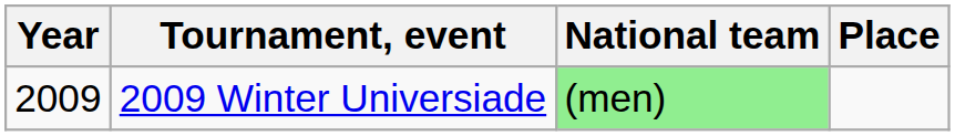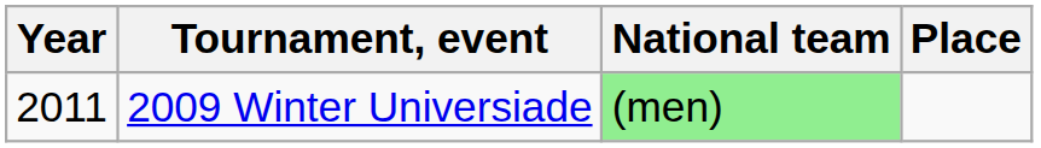2009 Winter Universiade | Year: 2009 -> 2011
